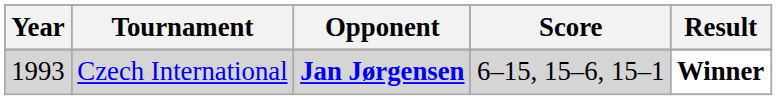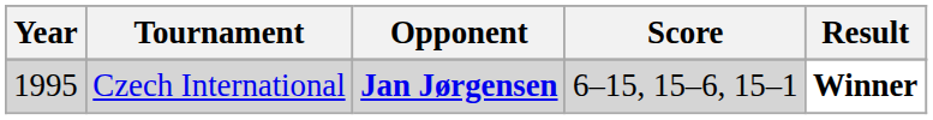Czech International | Year: 1993 -> 1995
